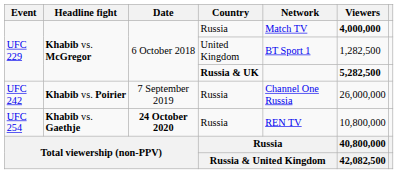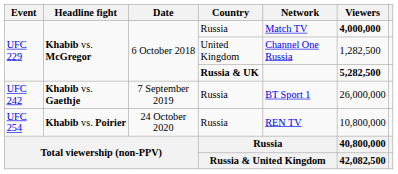UFC 229 / United Kingdom | Network: BT Sport 1 -> Channel One Russia
UFC 242 | Headline fight: Khabib vs. Poirier -> Khabib vs. Gaethje
UFC 242 | Network: Channel One Russia -> BT Sport 1
UFC 254 | Headline fight: Khabib vs. Gaethje -> Khabib vs. Poirier
UFC 254 | Date: bold -> normal
